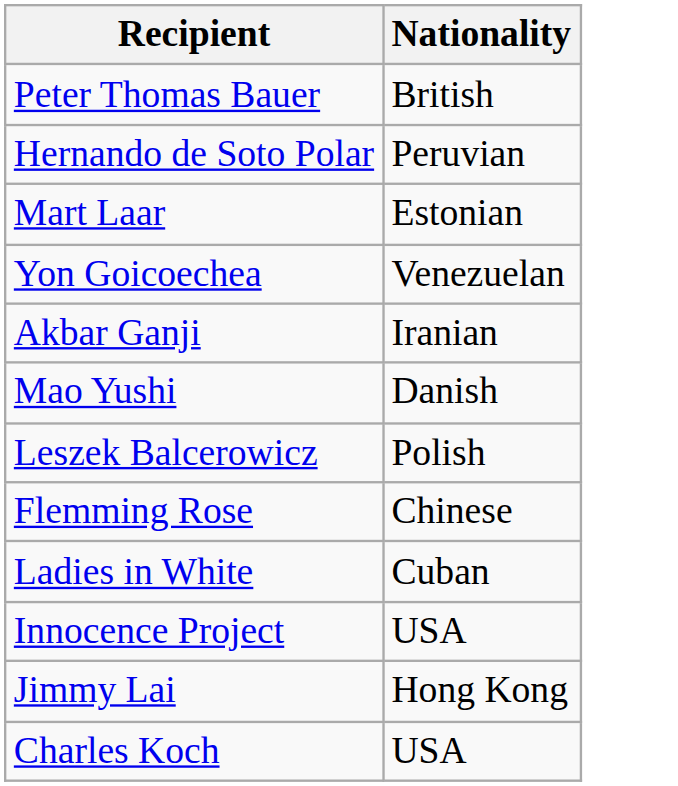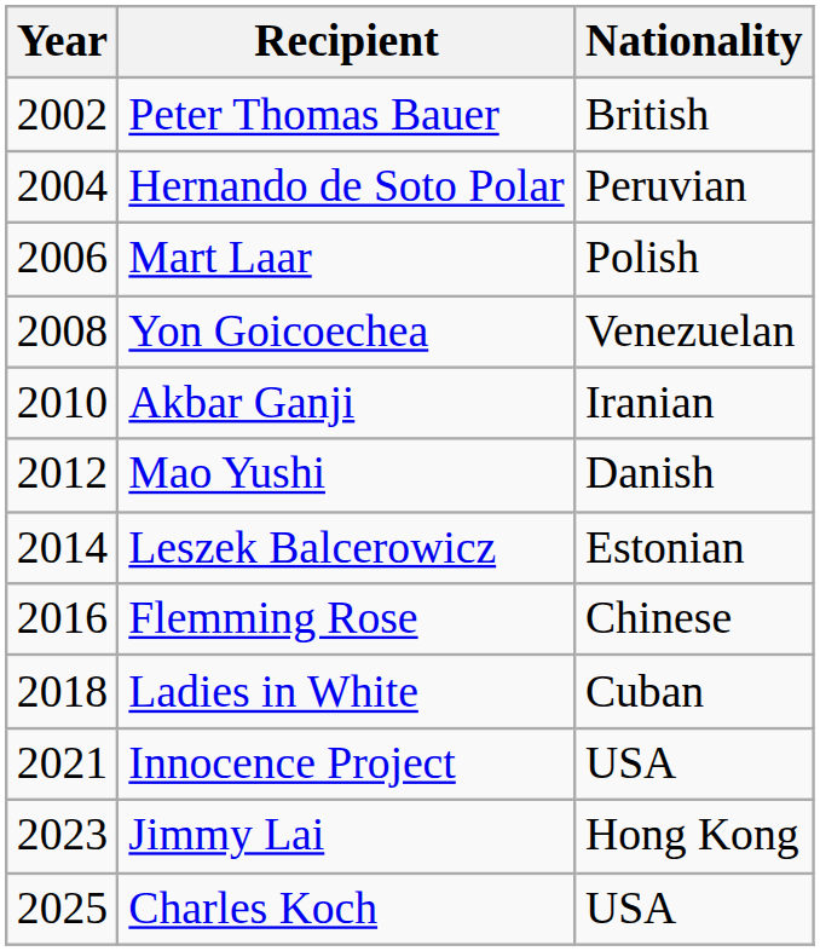+ column: Year | 2002 | 2004 | 2006 | 2008 | 2010 | 2012 | 2014 | 2016 | 2018 | 2021 | 2023 | 2025
Mart Laar | Nationality: Estonian -> Polish
Leszek Balcerowicz | Nationality: Polish -> Estonian
